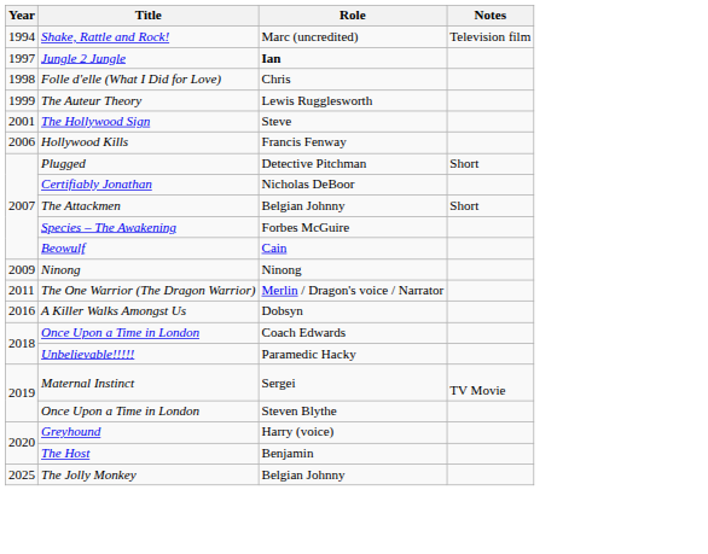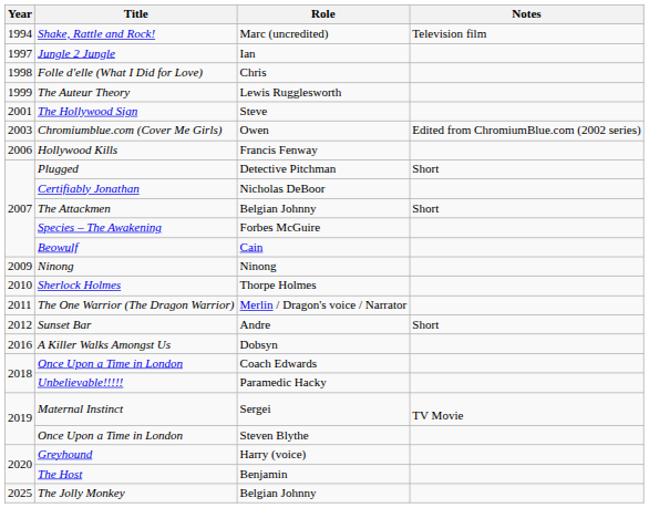Jungle 2 Jungle | Role: bold -> normal
+ row: 2003 | Chromiumblue.com (Cover Me Girls) | Owen | Edited from ChromiumBlue.com (2002 series)
+ row: 2010 | Sherlock Holmes | Thorpe Holmes
+ row: 2012 | Sunset Bar | Andre | Short
